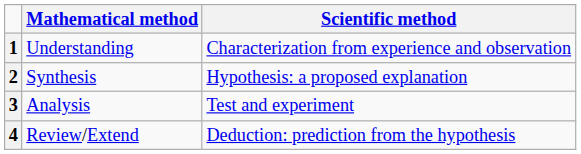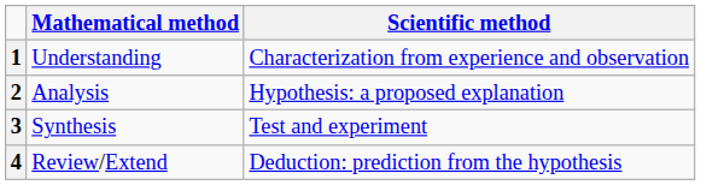2 | Mathematical method: Synthesis -> Analysis
3 | Mathematical method: Analysis -> Synthesis
